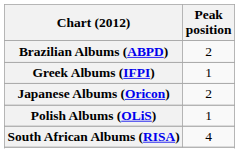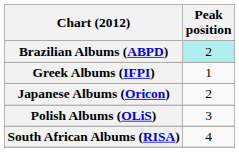Brazilian Albums (ABPD) | Peak position: no background -> paleturquoise background
Polish Albums (OLiS) | Peak position: 1 -> 3
